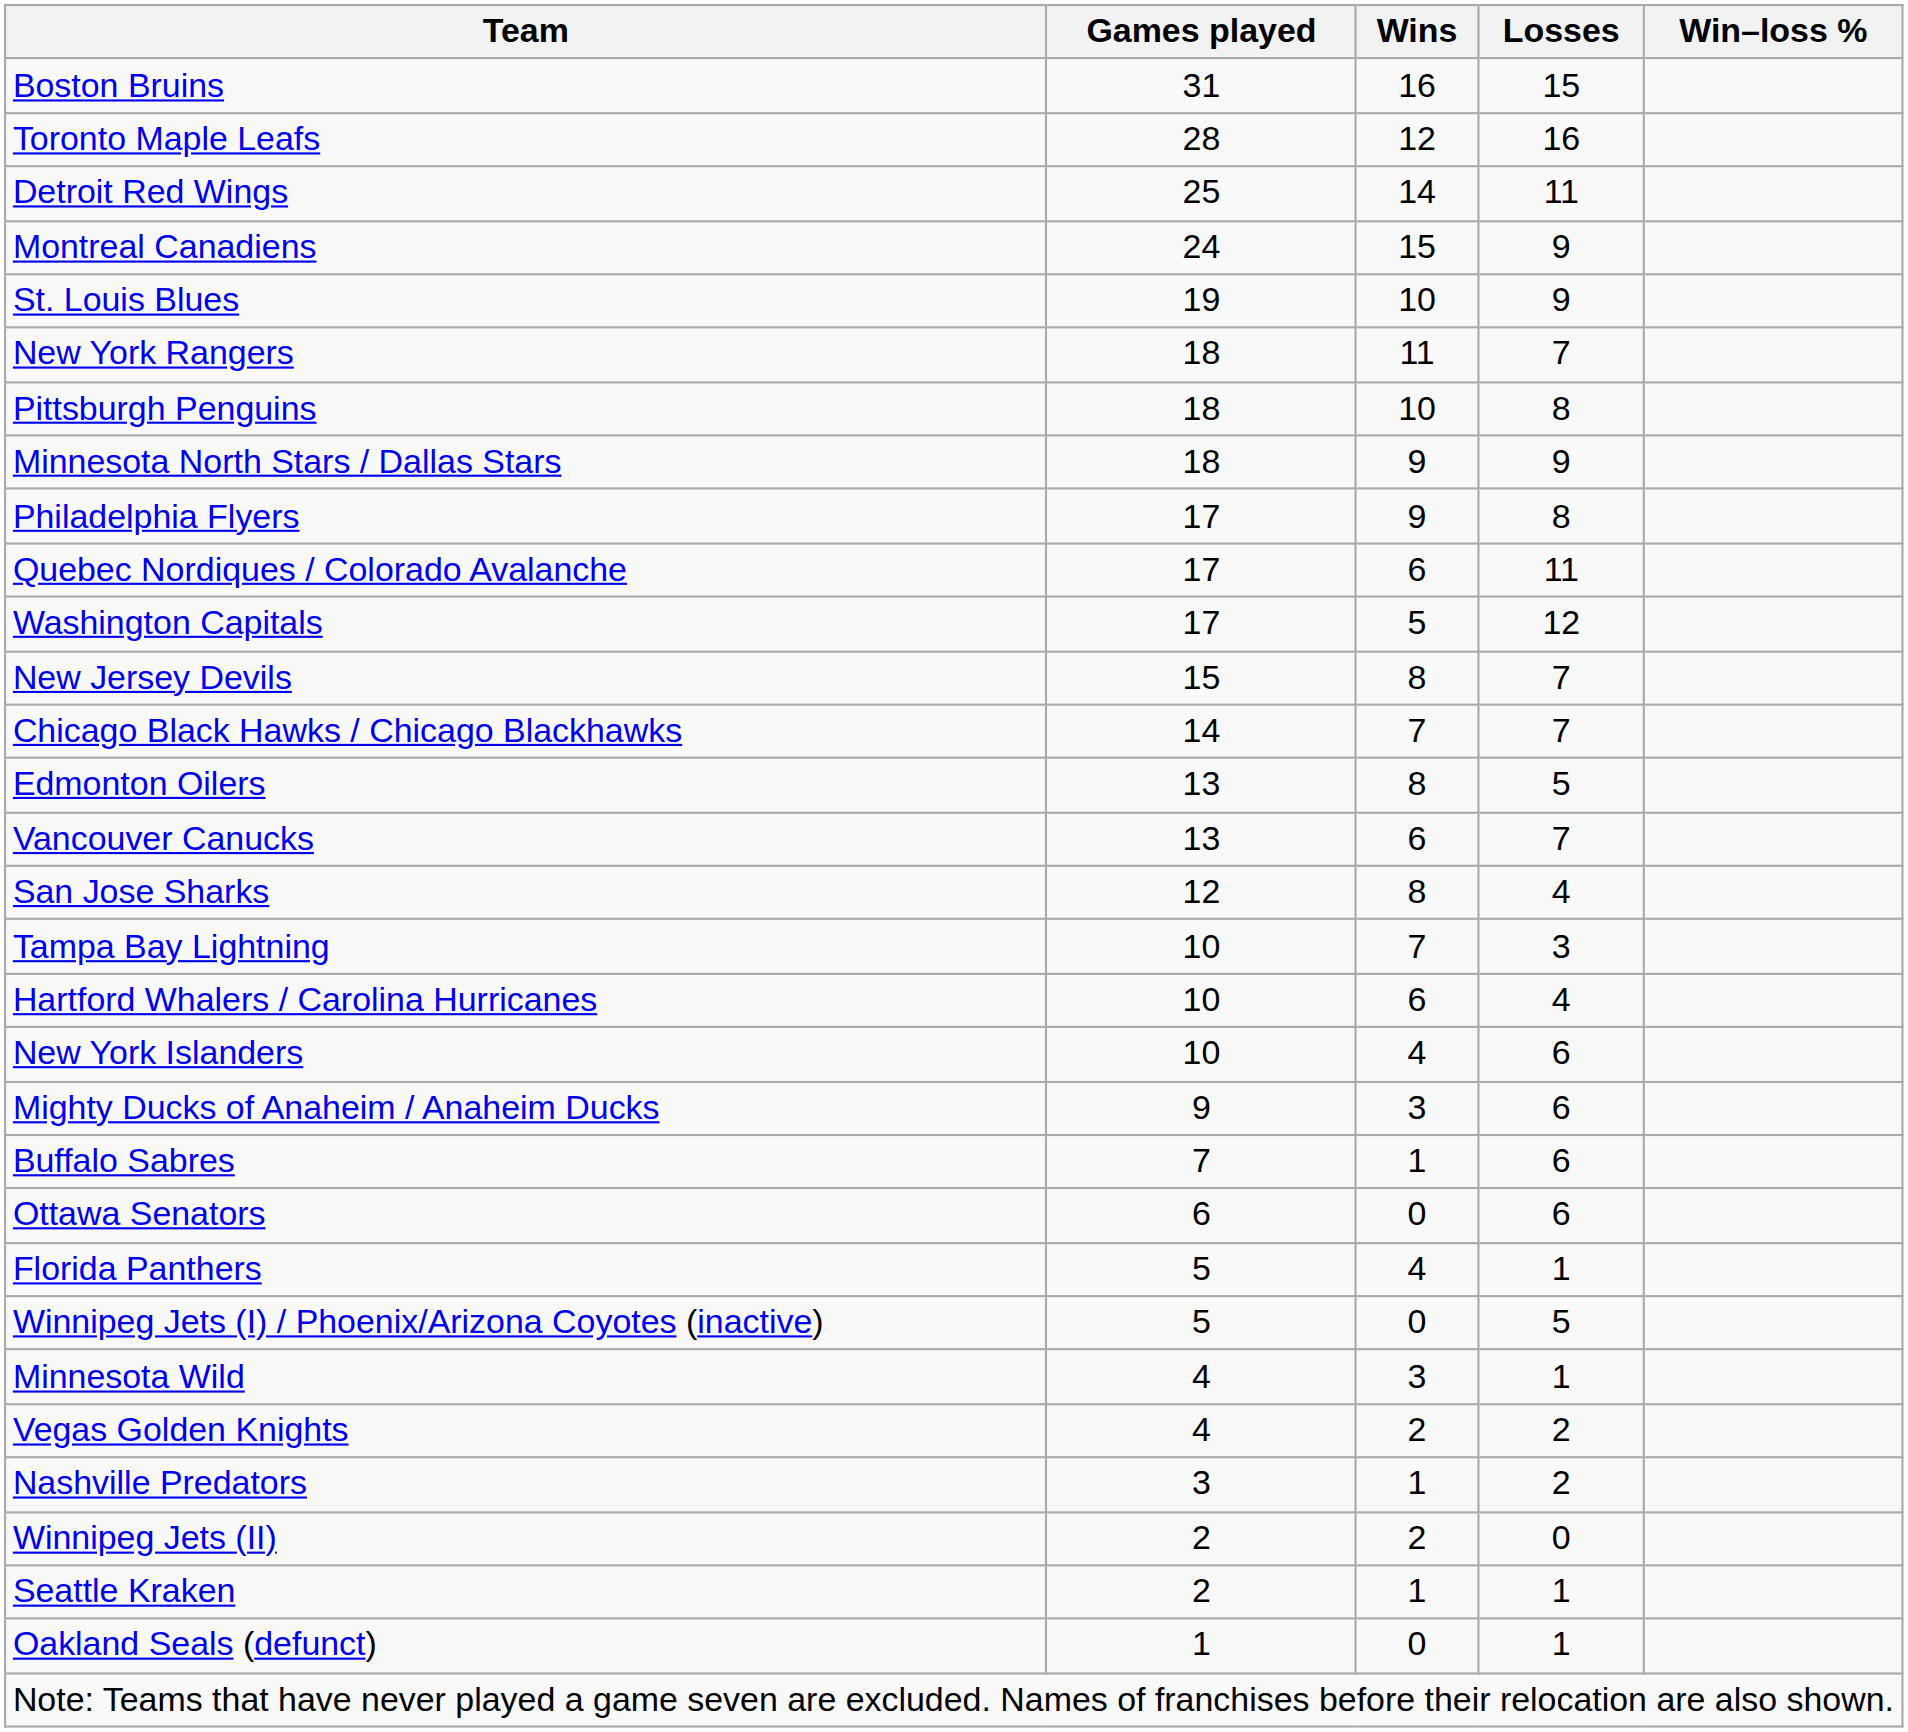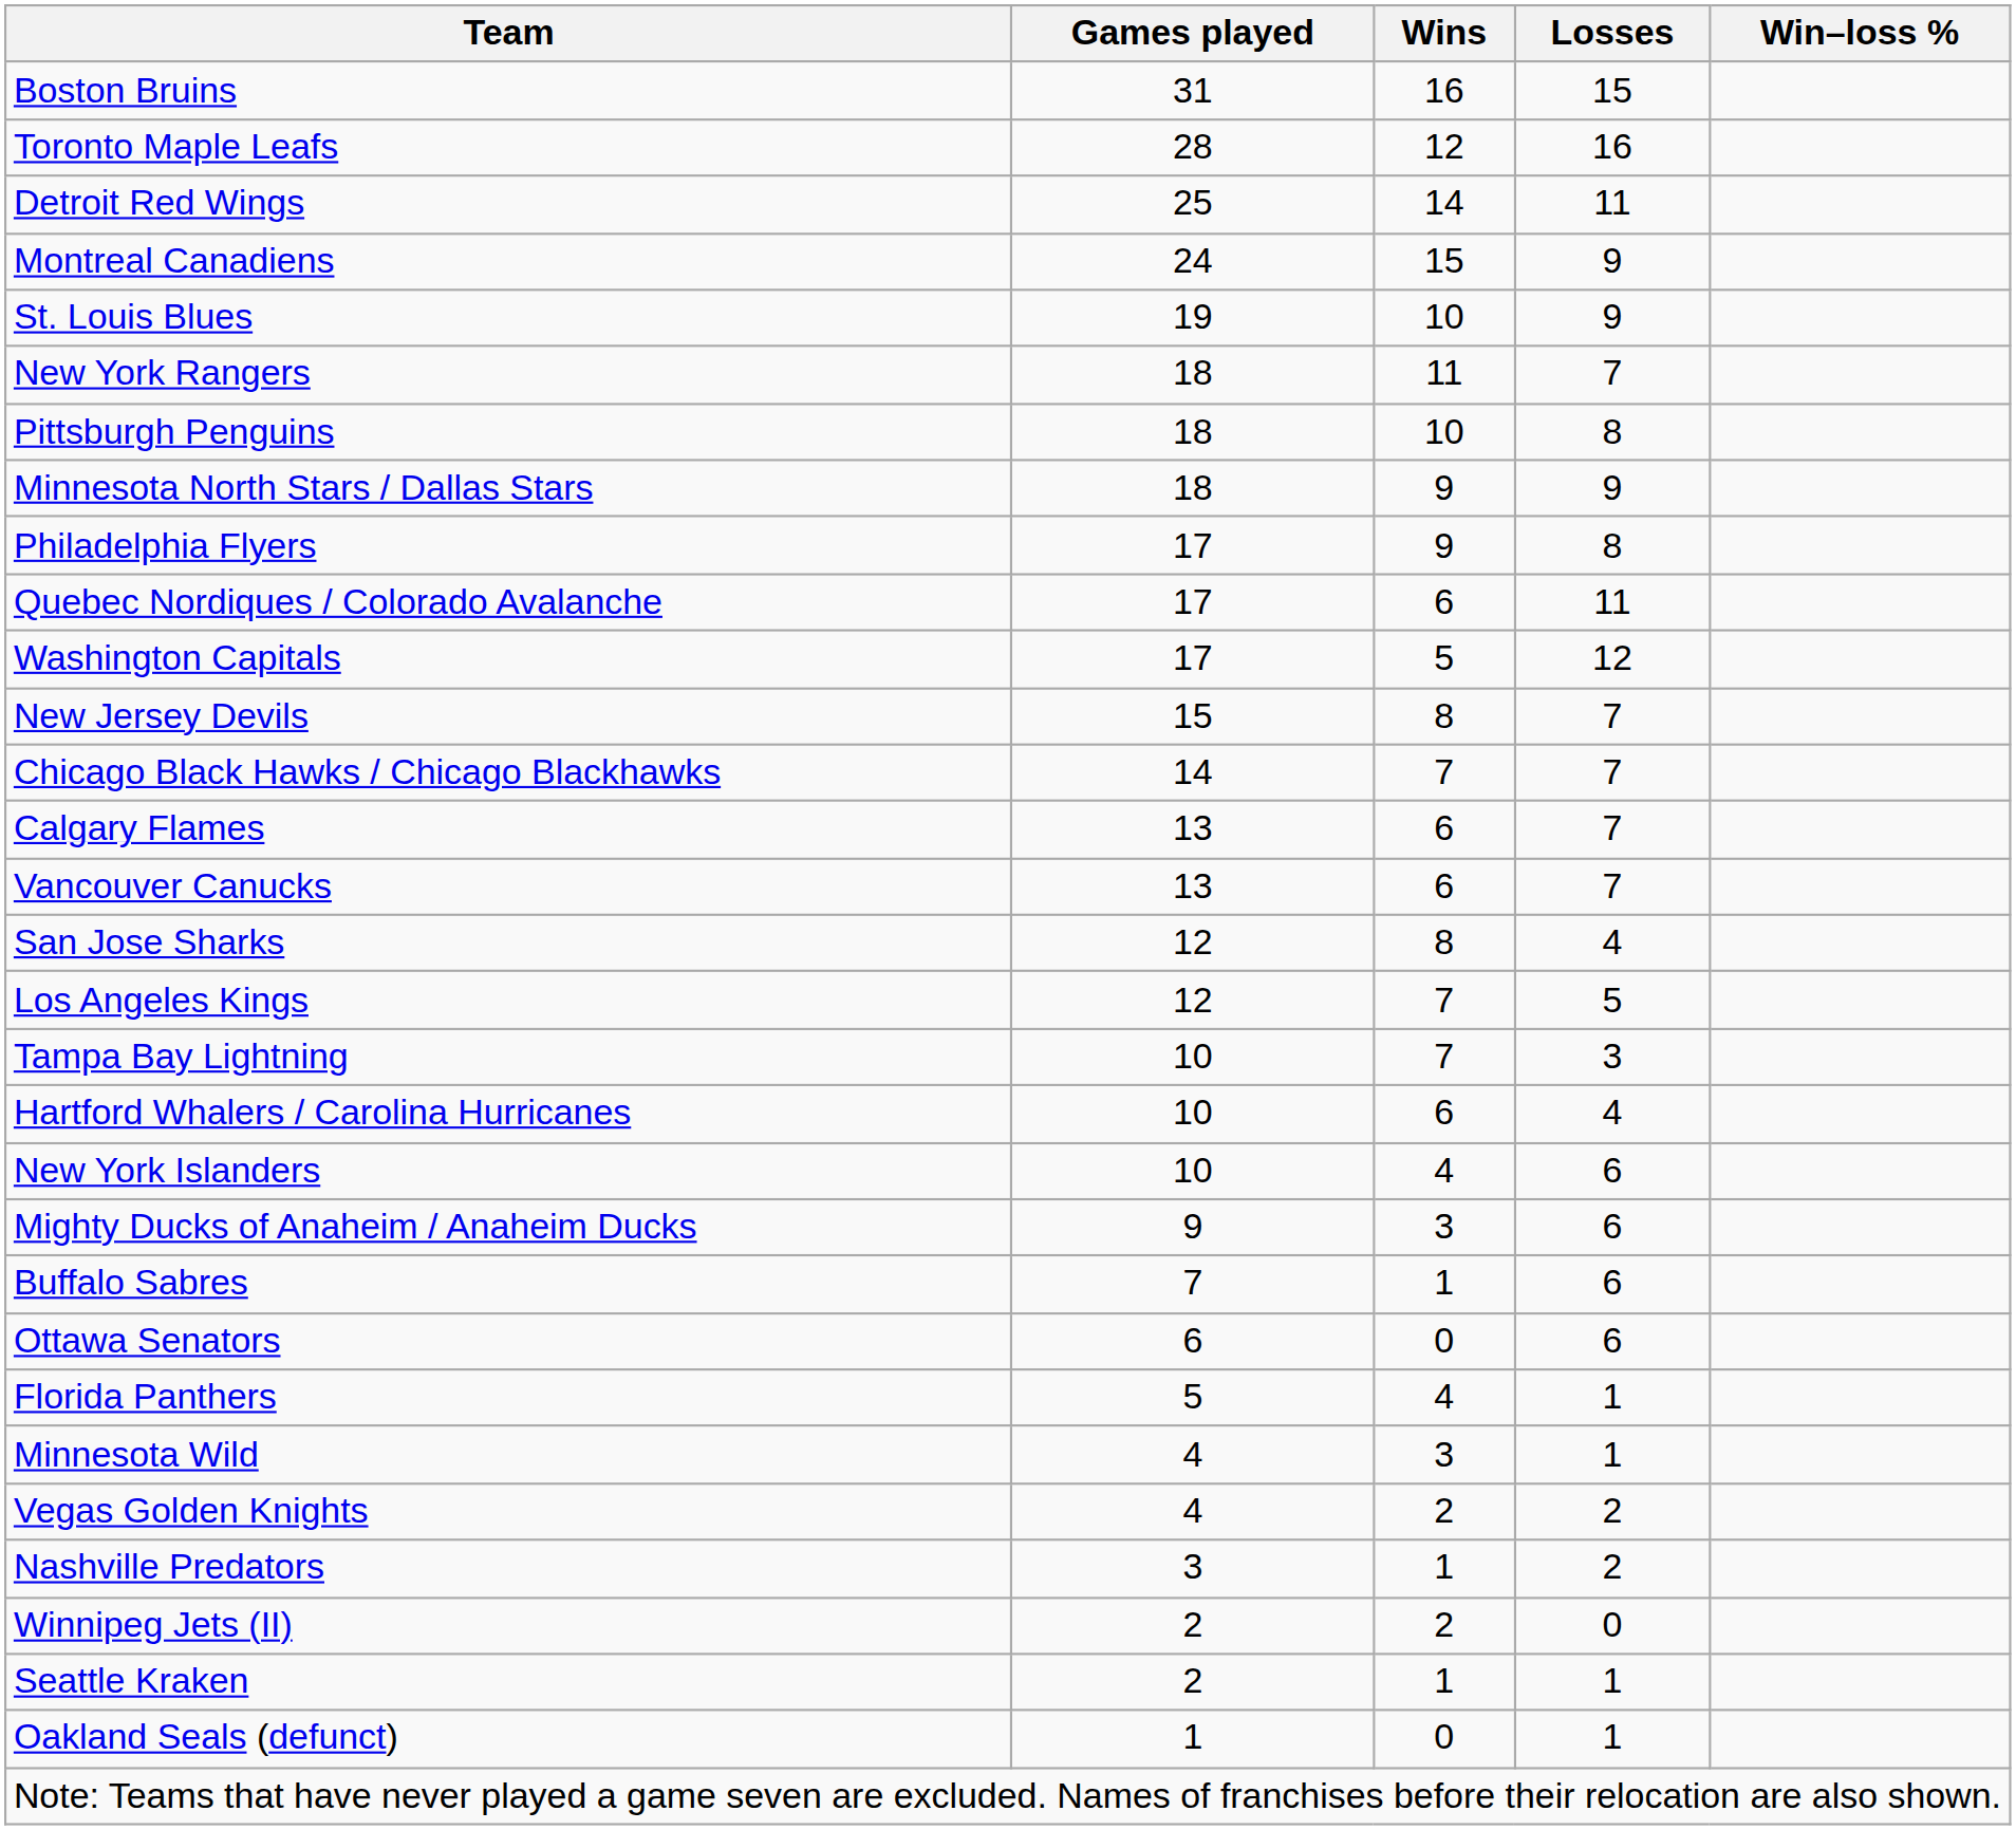- row: Edmonton Oilers | 13 | 8 | 5
+ row: Calgary Flames | 13 | 6 | 7
+ row: Los Angeles Kings | 12 | 7 | 5
- row: Winnipeg Jets (I) / Phoenix/Arizona Coyotes (inactive) | 5 | 0 | 5
